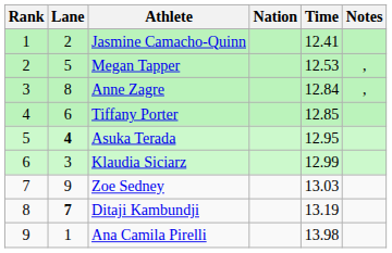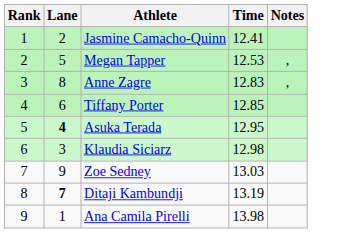- column: Nation
Anne Zagre | Time: 12.84 -> 12.83
Klaudia Siciarz | Time: 12.99 -> 12.98
